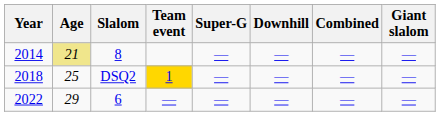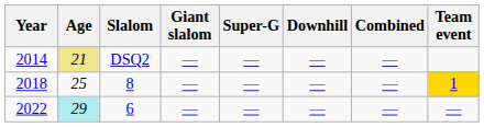columns swapped: Giant slalom <-> Team event
2014 | Slalom: 8 -> DSQ2
2018 | Slalom: DSQ2 -> 8
2022 | Age: no background -> paleturquoise background
